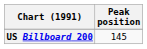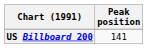US Billboard 200 | Peak position: 145 -> 141
